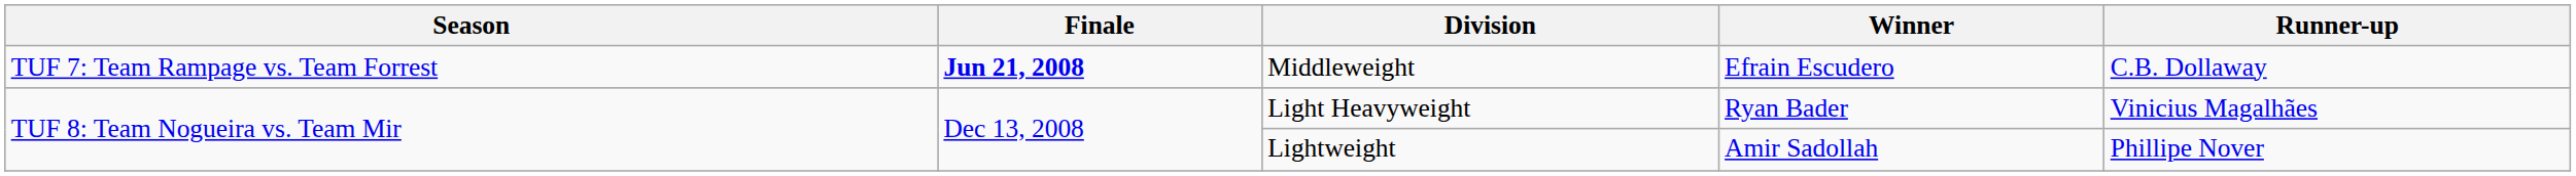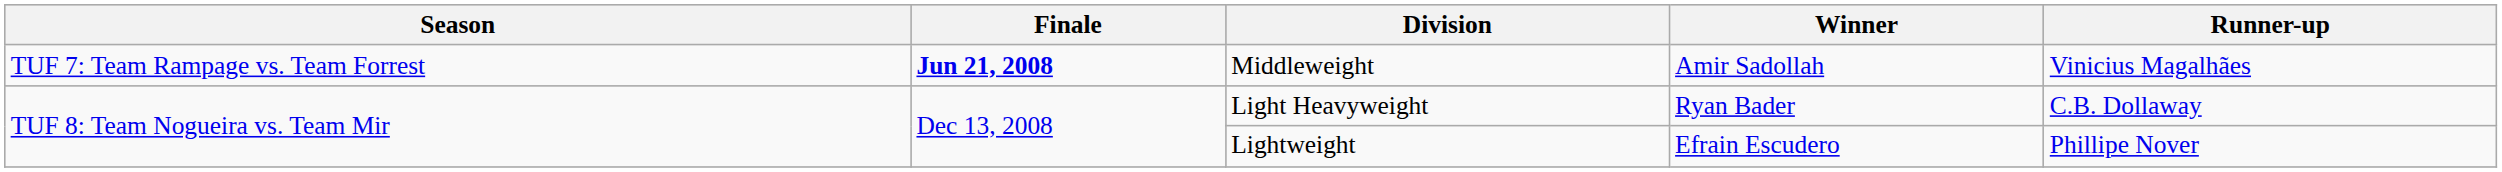Middleweight | Winner: Efrain Escudero -> Amir Sadollah
Middleweight | Runner-up: C.B. Dollaway -> Vinicius Magalhães
Light Heavyweight | Runner-up: Vinicius Magalhães -> C.B. Dollaway
Lightweight | Winner: Amir Sadollah -> Efrain Escudero
